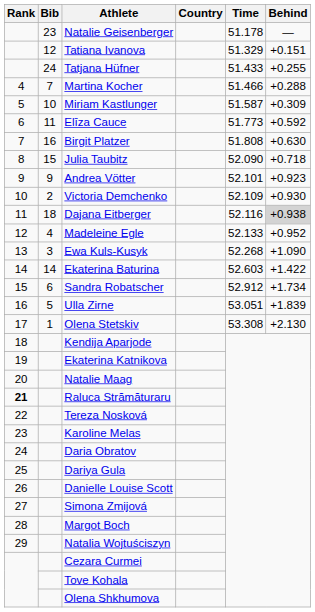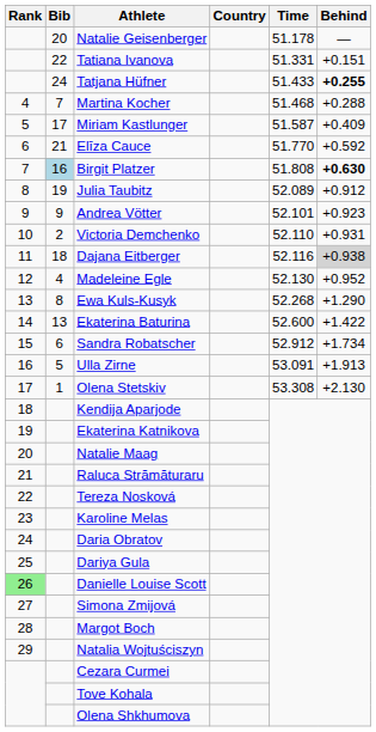Natalie Geisenberger | Bib: 23 -> 20
Tatiana Ivanova | Bib: 12 -> 22
Tatiana Ivanova | Time: 51.329 -> 51.331
Tatjana Hüfner | Behind: normal -> bold
Martina Kocher | Time: 51.466 -> 51.468
Miriam Kastlunger | Bib: 10 -> 17
Miriam Kastlunger | Behind: +0.309 -> +0.409
Elīza Cauce | Bib: 11 -> 21
Elīza Cauce | Time: 51.773 -> 51.770
Birgit Platzer | Bib: no background -> lightblue background
Birgit Platzer | Behind: normal -> bold
Julia Taubitz | Bib: 15 -> 19
Julia Taubitz | Time: 52.090 -> 52.089
Julia Taubitz | Behind: +0.718 -> +0.912
Victoria Demchenko | Time: 52.109 -> 52.110
Victoria Demchenko | Behind: +0.930 -> +0.931
Madeleine Egle | Time: 52.133 -> 52.130
Ewa Kuls-Kusyk | Bib: 3 -> 8
Ewa Kuls-Kusyk | Behind: +1.090 -> +1.290
Ekaterina Baturina | Bib: 14 -> 13
Ekaterina Baturina | Time: 52.603 -> 52.600
Ulla Zirne | Time: 53.051 -> 53.091
Ulla Zirne | Behind: +1.839 -> +1.913
Raluca Strămăturaru | Rank: bold -> normal
Danielle Louise Scott | Rank: no background -> lightgreen background
